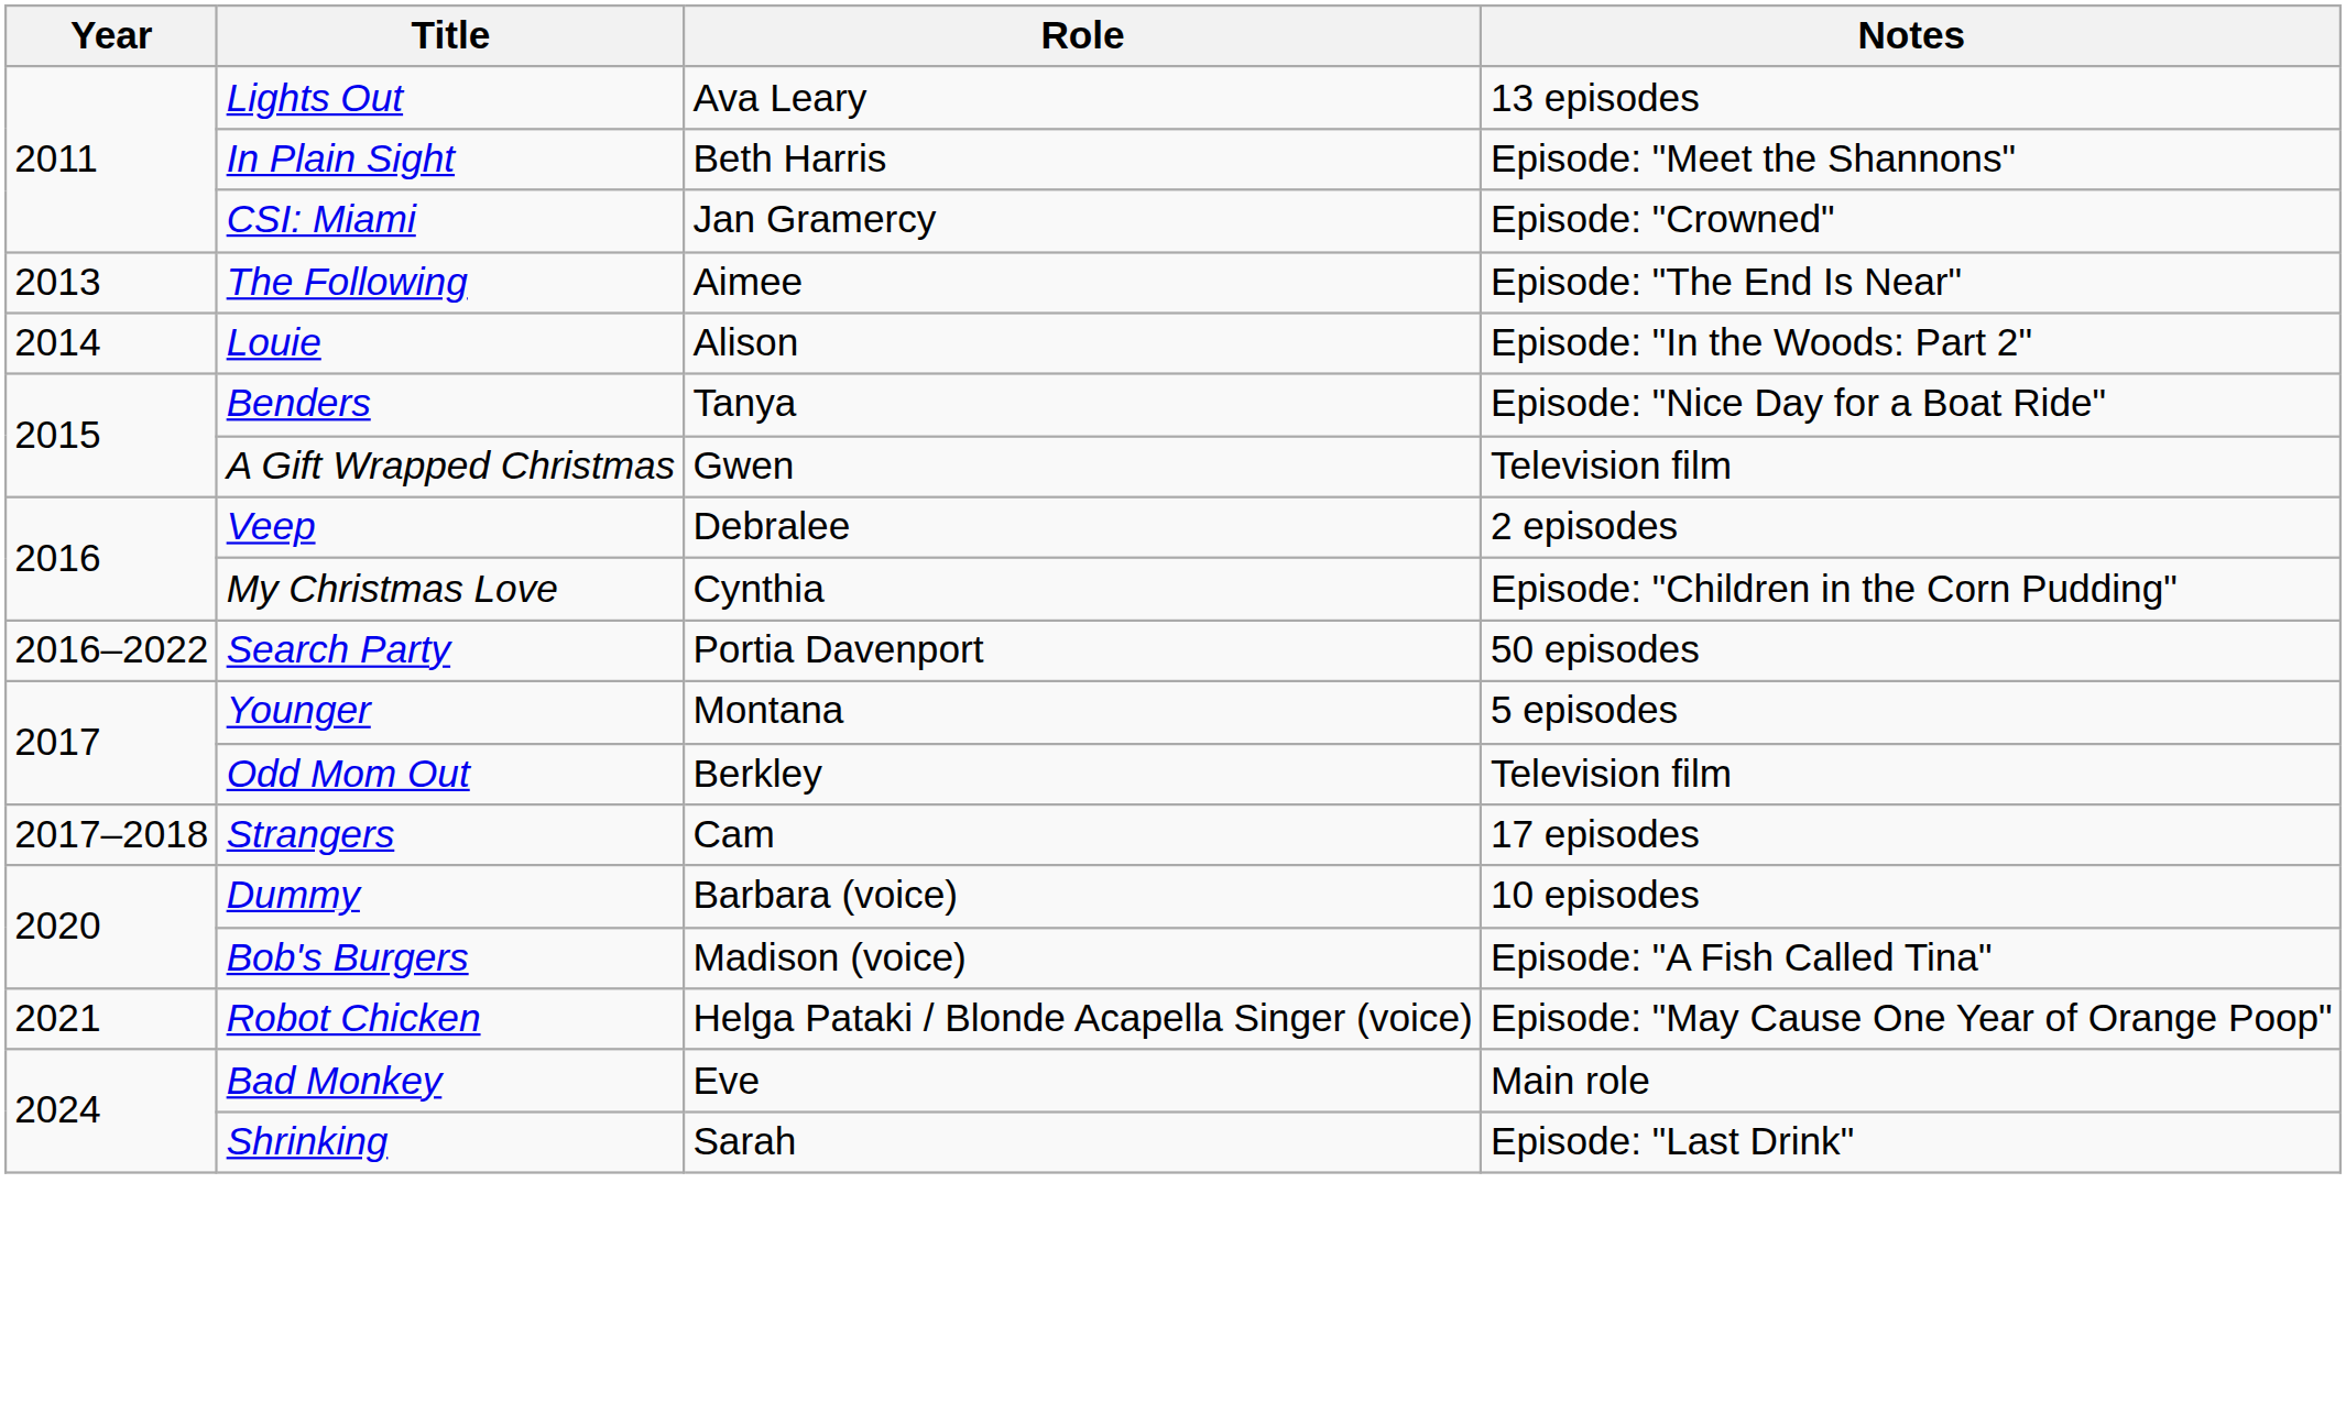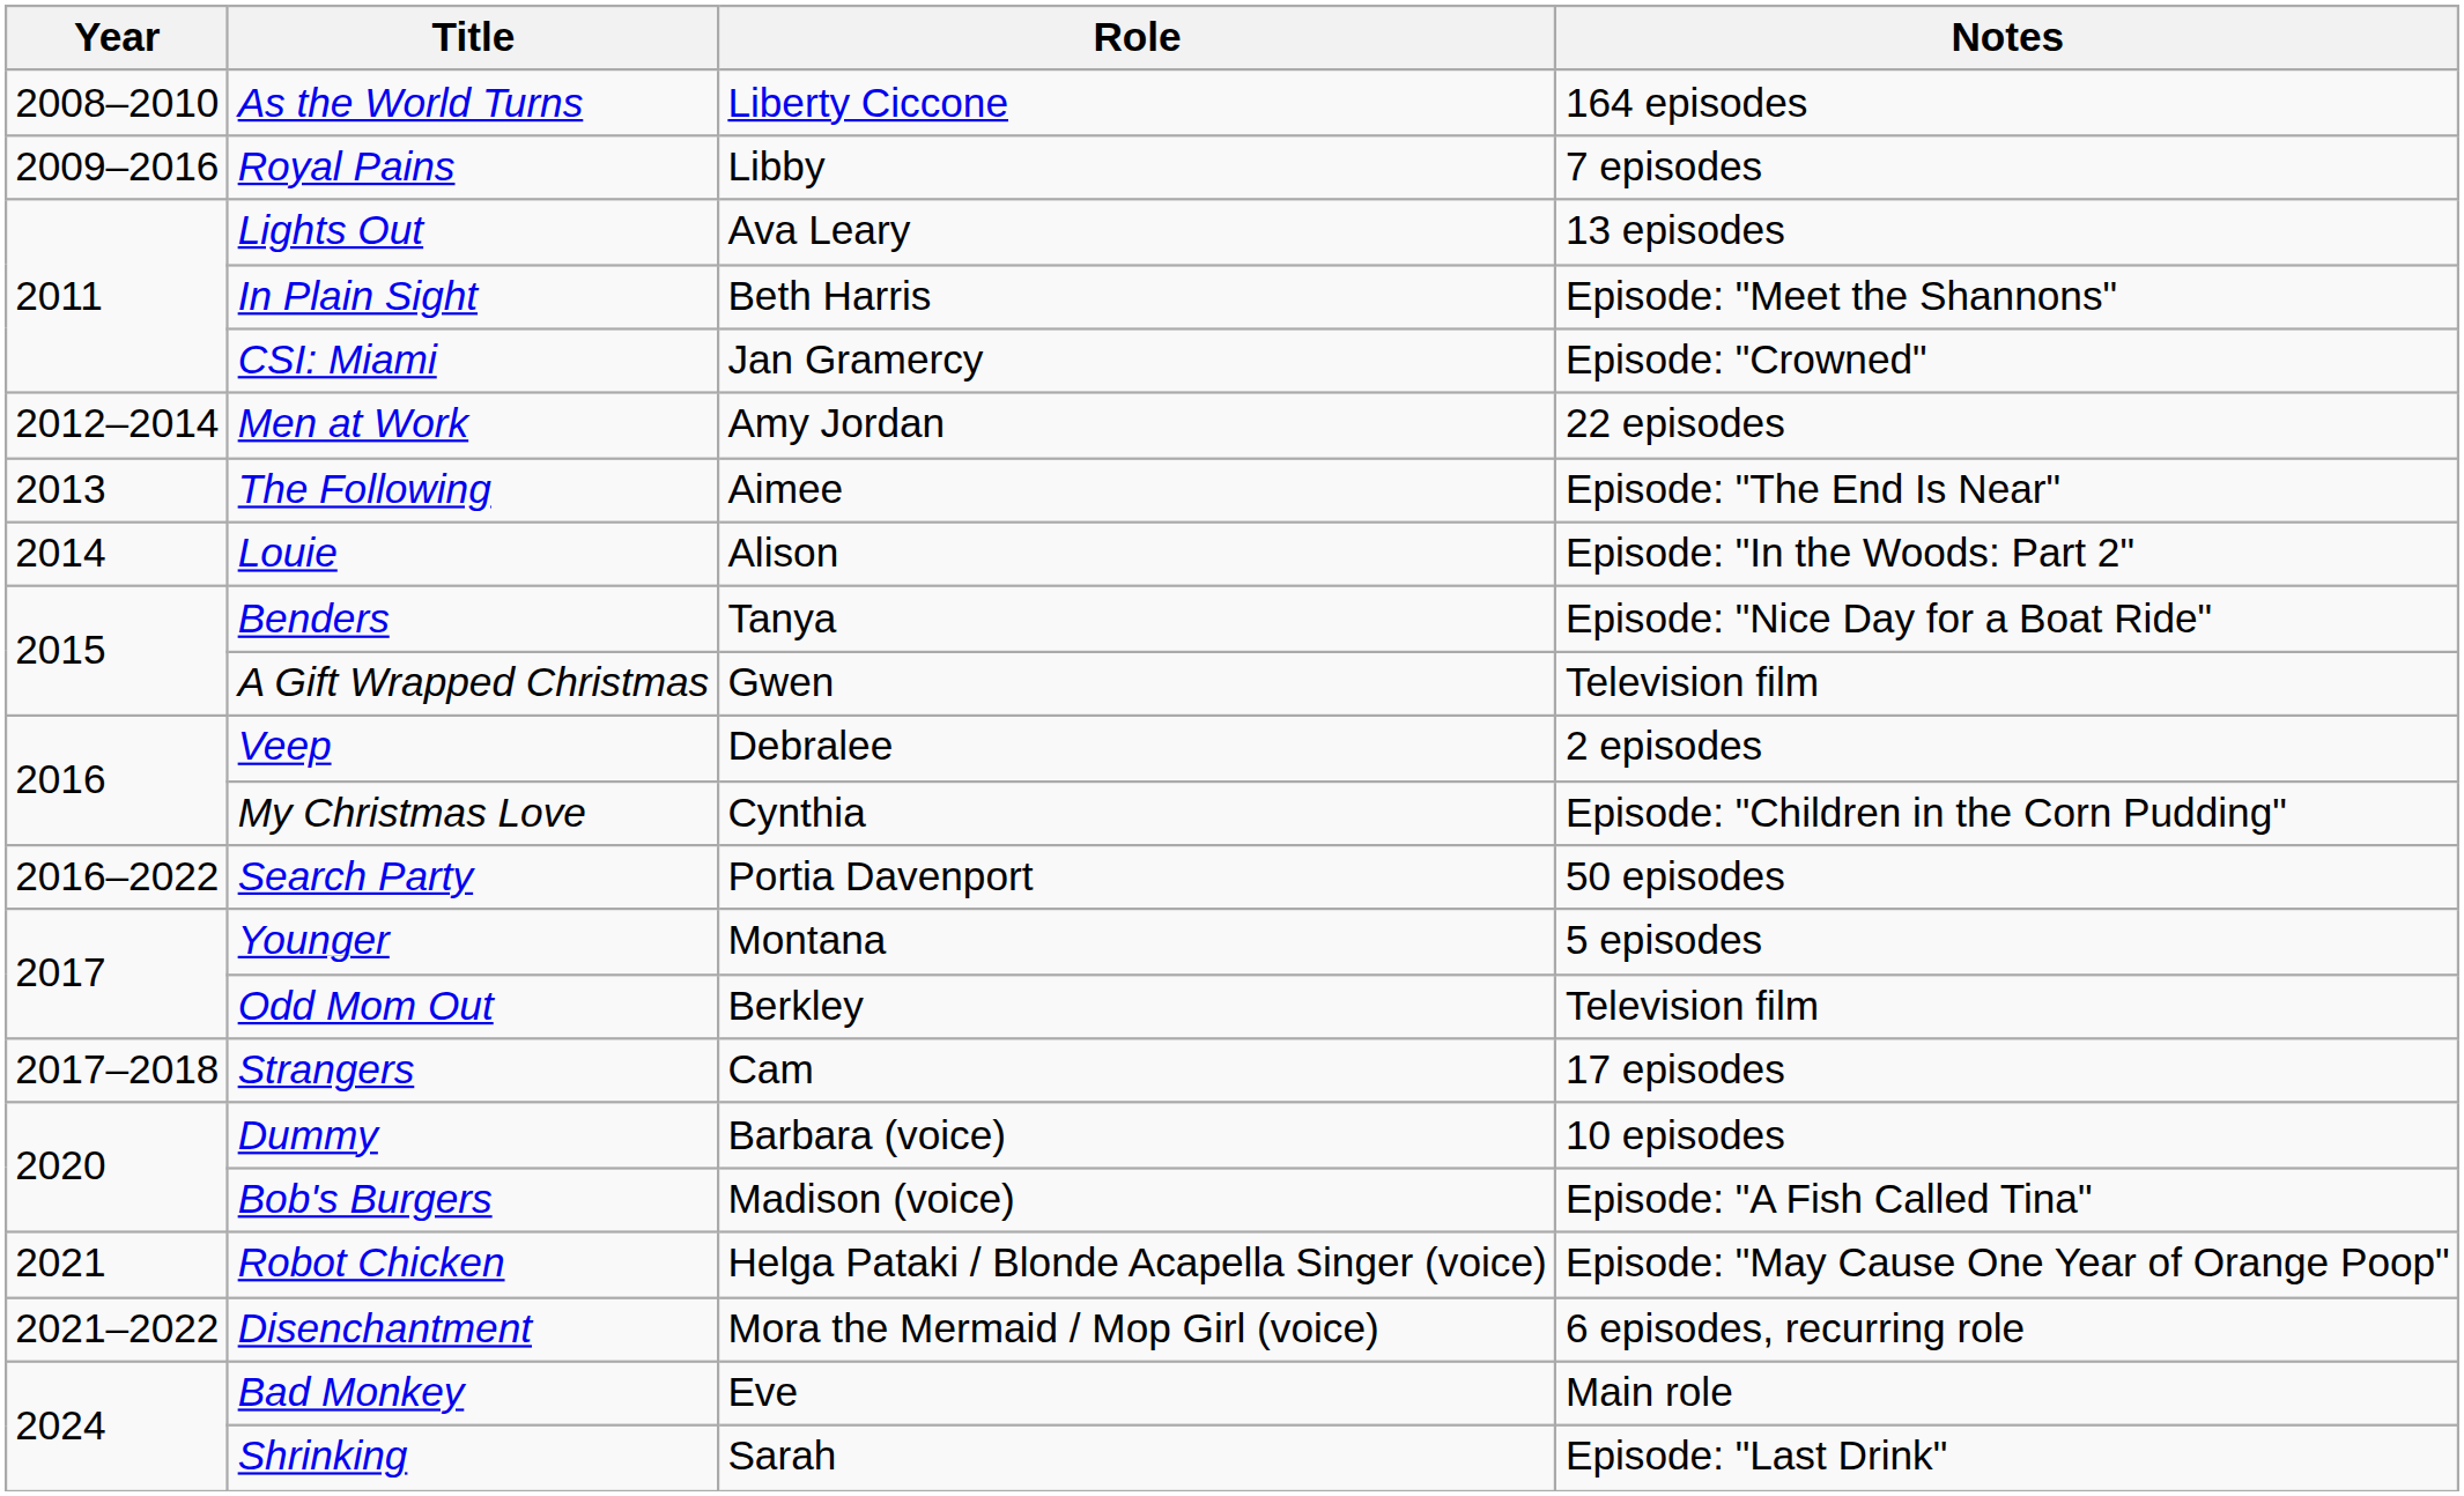+ row: 2008–2010 | As the World Turns | Liberty Ciccone | 164 episodes
+ row: 2009–2016 | Royal Pains | Libby | 7 episodes
+ row: 2012–2014 | Men at Work | Amy Jordan | 22 episodes
+ row: 2021–2022 | Disenchantment | Mora the Mermaid / Mop Girl (voice) | 6 episodes, recurring role
